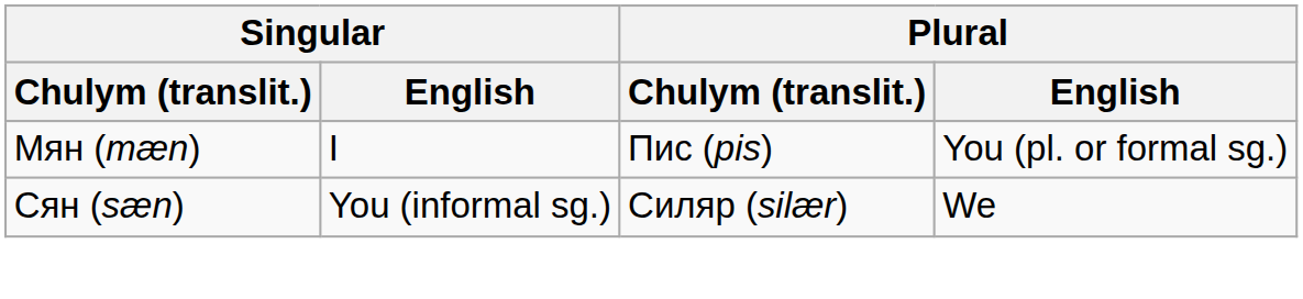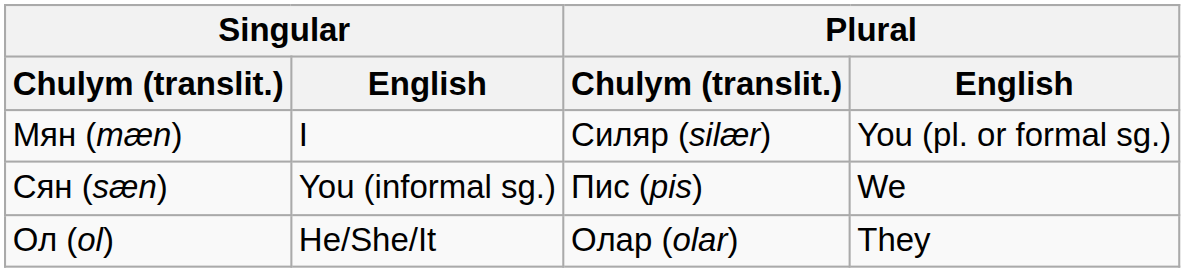Мян (mæn) | Plural / Chulym (translit.): Пис (pis) -> Силяр (silær)
Сян (sæn) | Plural / Chulym (translit.): Силяр (silær) -> Пис (pis)
+ row: Ол (ol) | He/She/It | Олар (olar) | They
